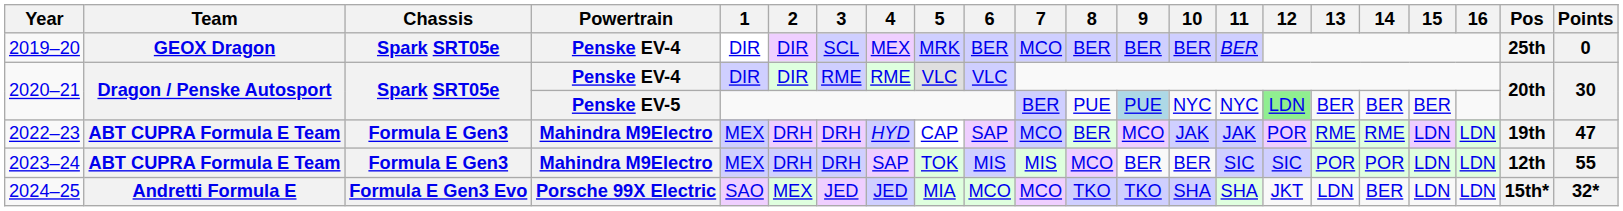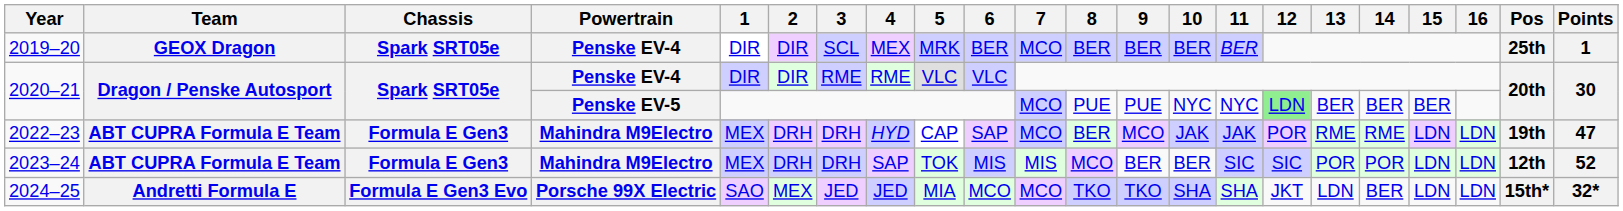2019–20 | Points: 0 -> 1
2020–21 / Penske EV-5 | 7: BER -> MCO
2020–21 / Penske EV-5 | 9: lightblue background -> no background
2023–24 | Points: 55 -> 52
